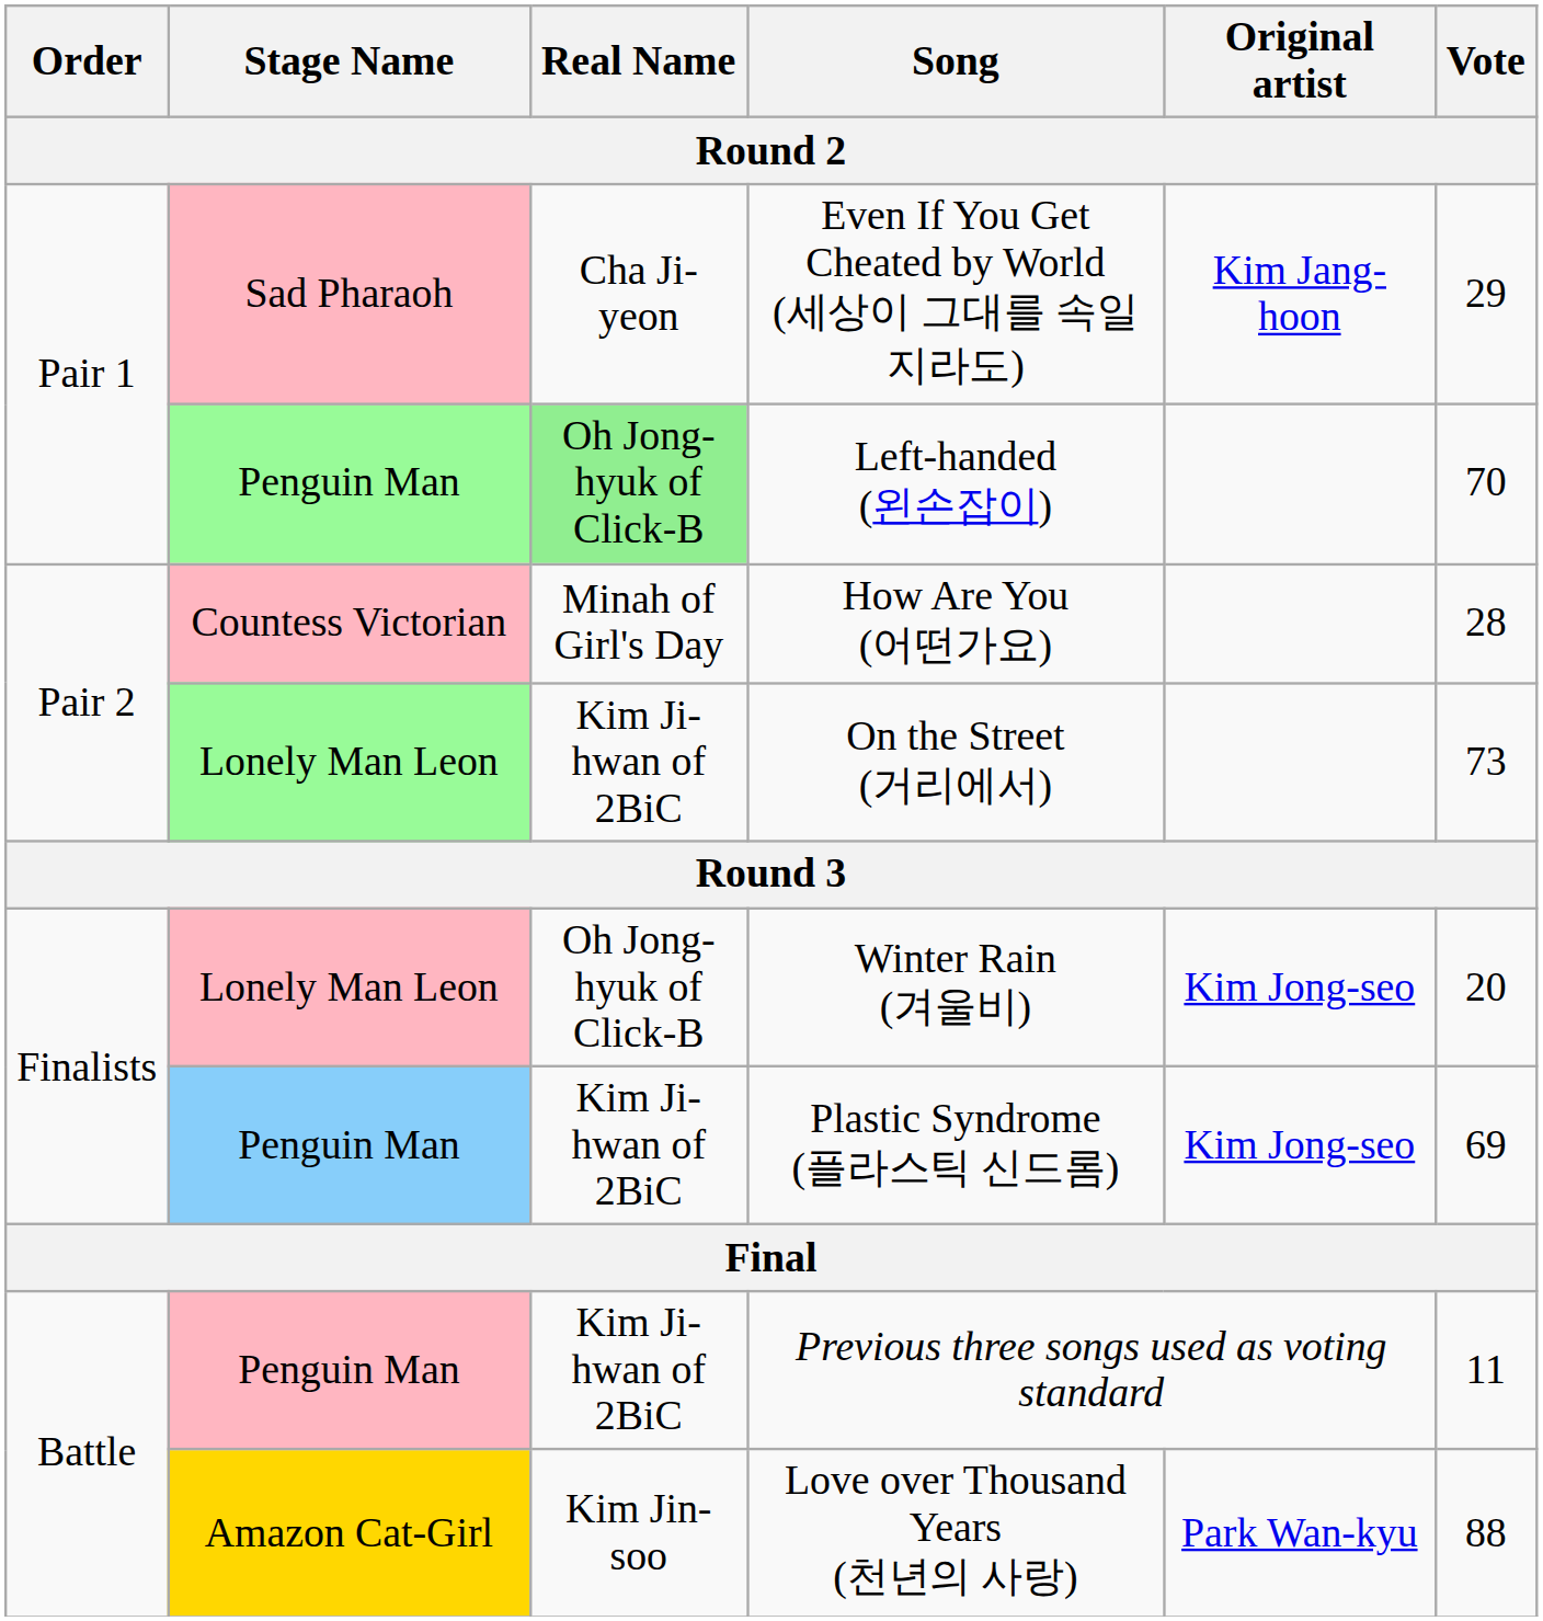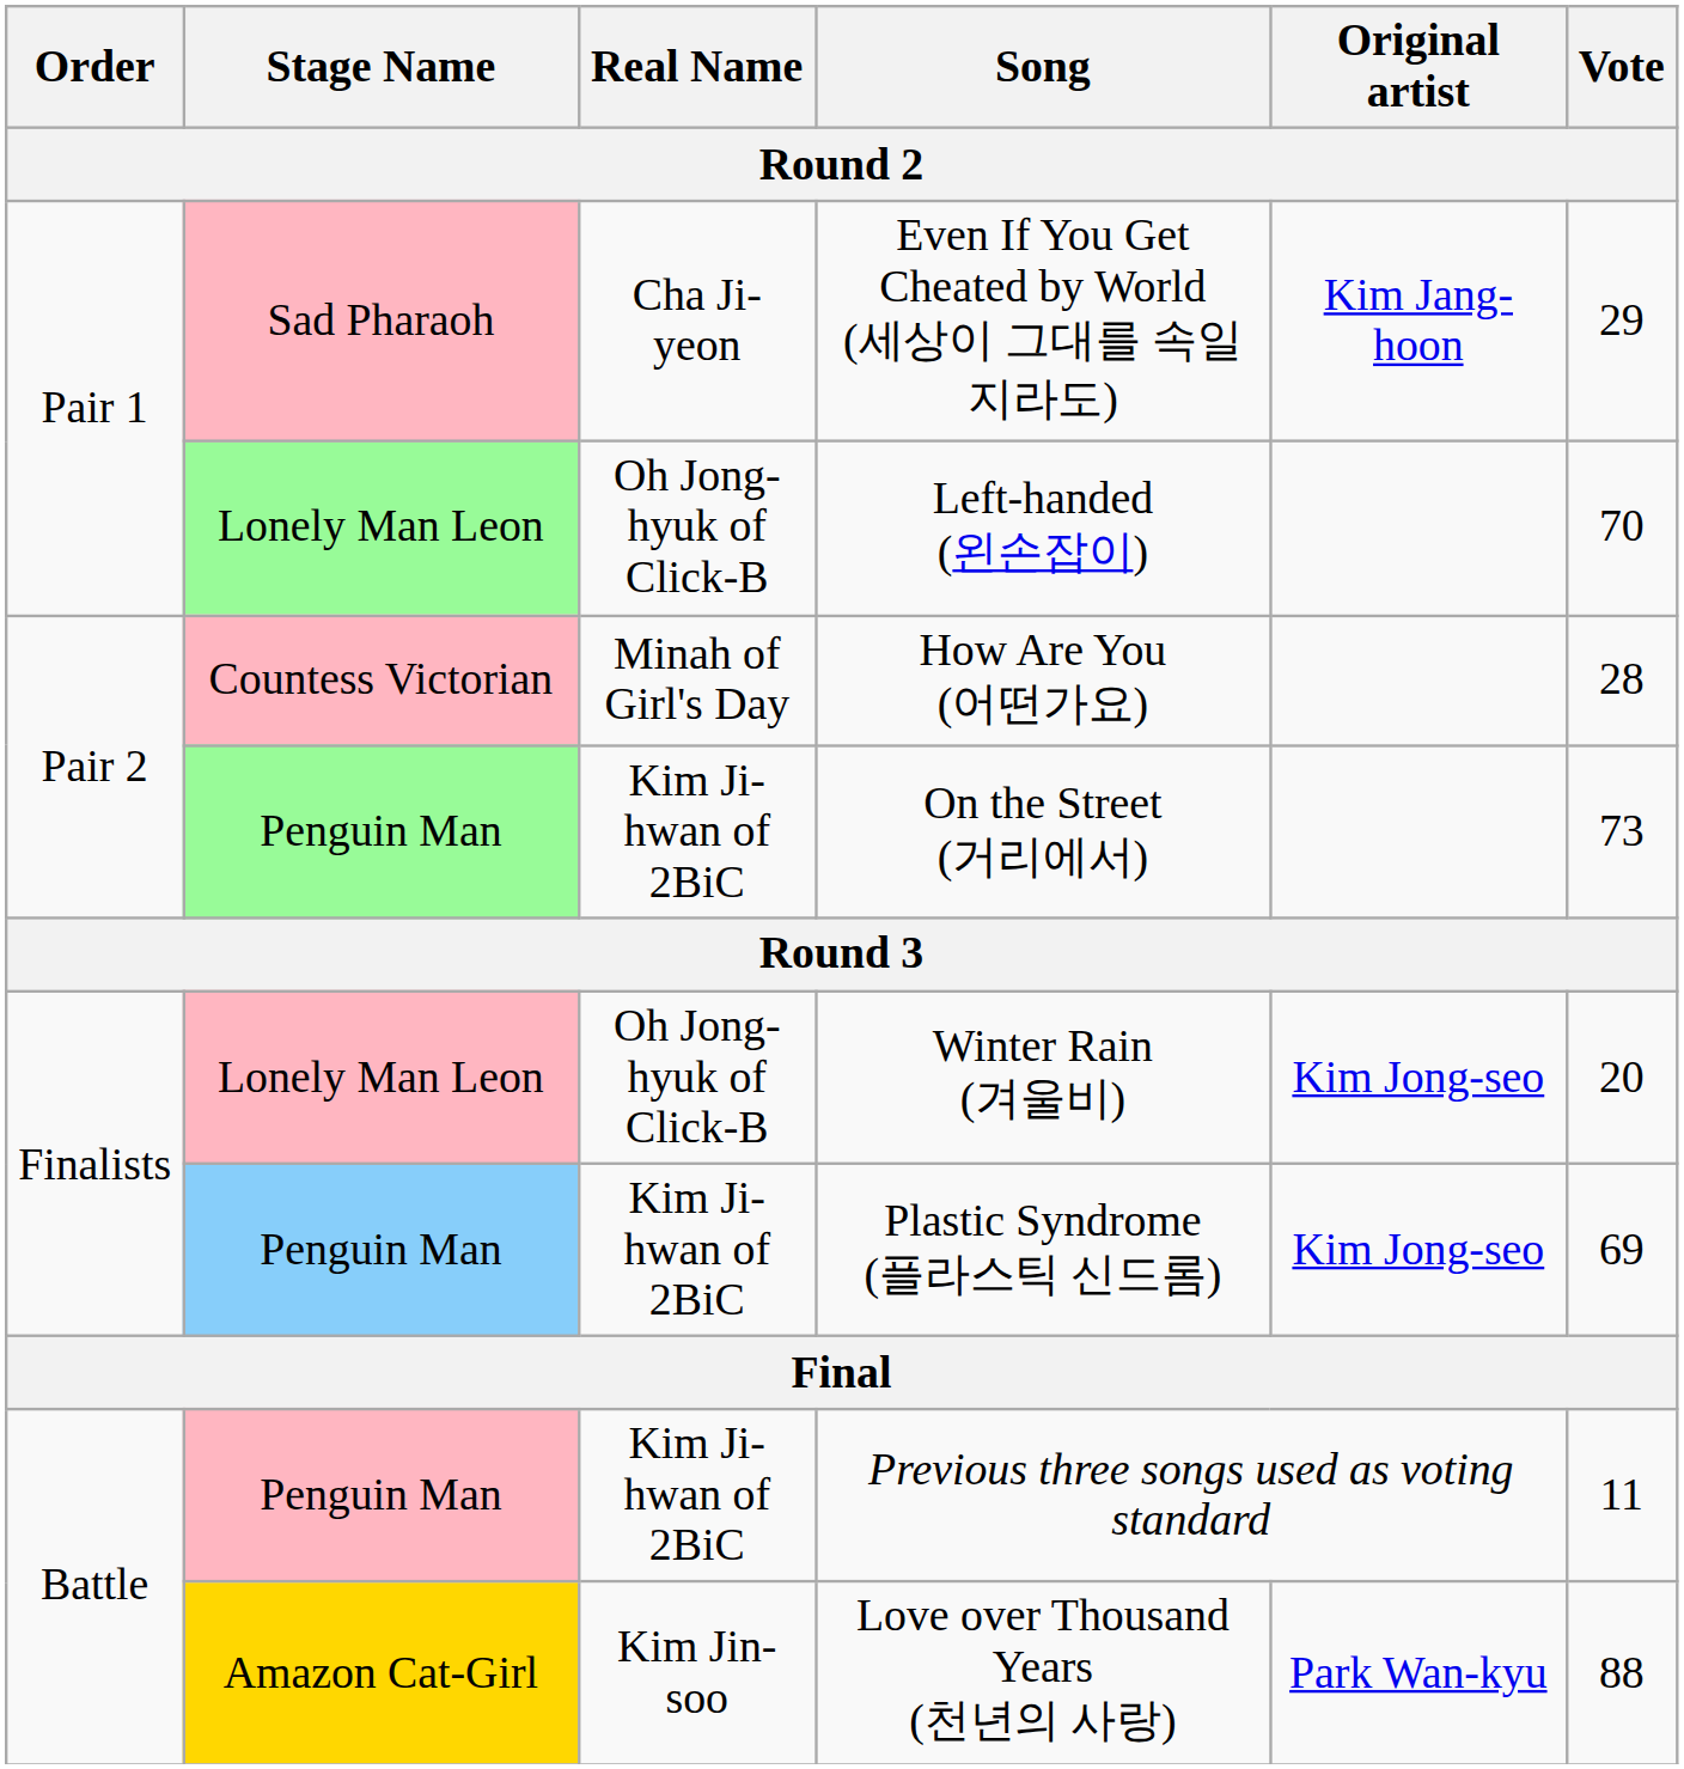Left-handed (왼손잡이) | Stage Name: Penguin Man -> Lonely Man Leon
Left-handed (왼손잡이) | Real Name: lightgreen background -> no background
On the Street (거리에서) | Stage Name: Lonely Man Leon -> Penguin Man
